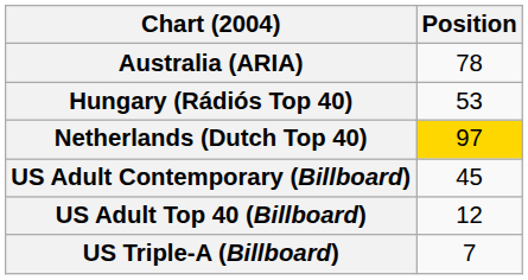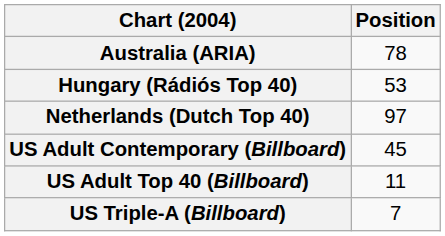Netherlands (Dutch Top 40) | Position: gold background -> no background
US Adult Top 40 (Billboard) | Position: 12 -> 11
